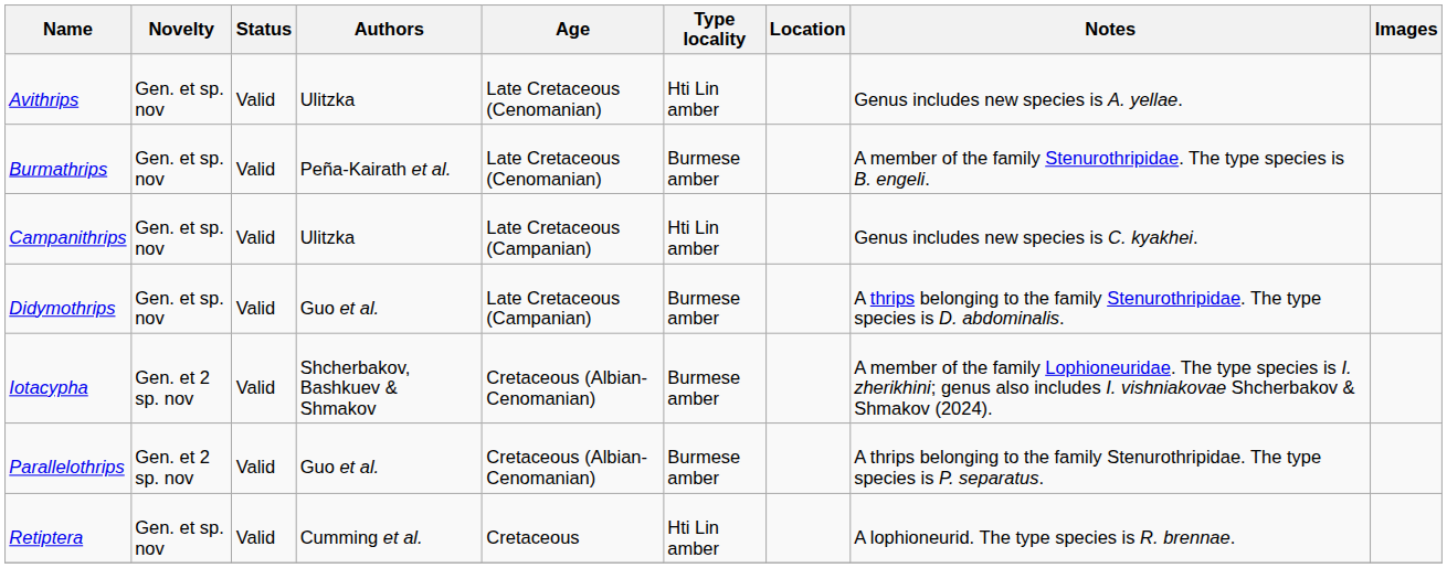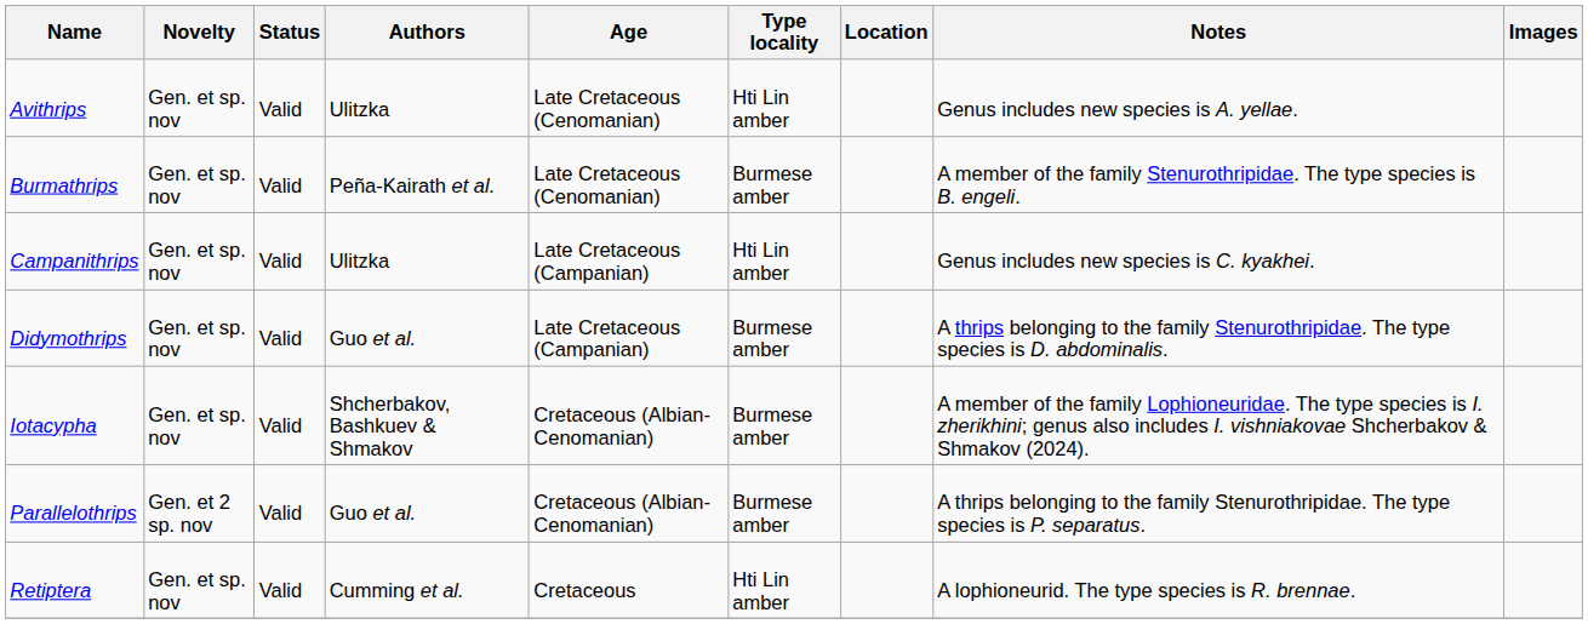Iotacypha | Novelty: Gen. et 2 sp. nov -> Gen. et sp. nov
